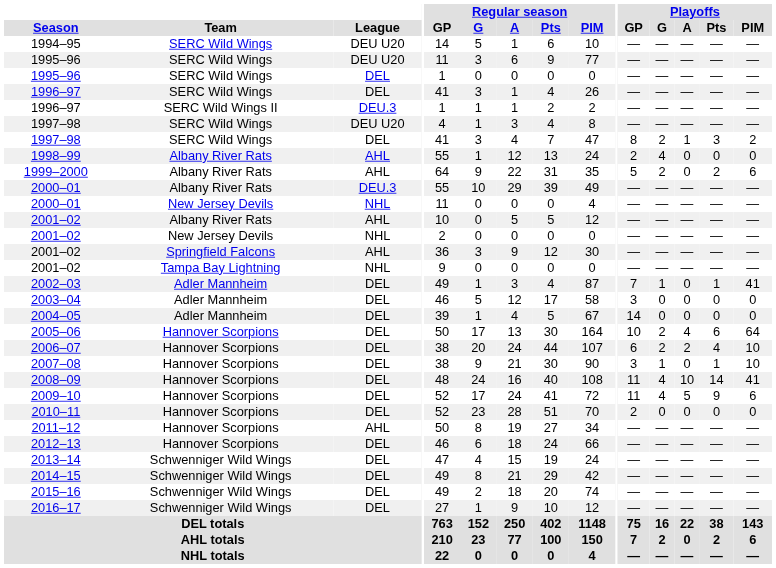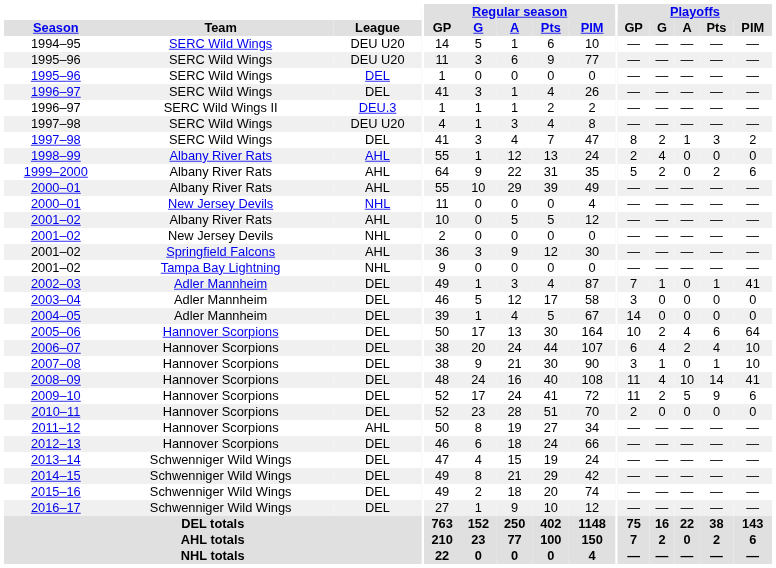2000–01 / Albany River Rats | League: DEU.3 -> AHL
2006–07 | Playoffs / G: 2 -> 4
2009–10 | Playoffs / G: 4 -> 2
